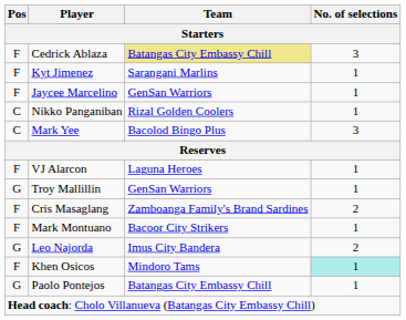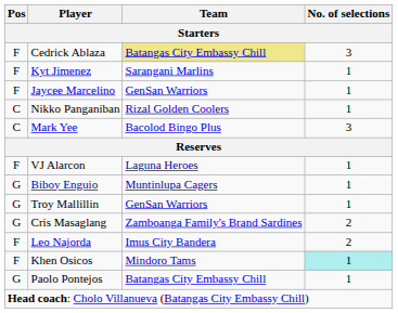+ row: G | Biboy Enguio | Muntinlupa Cagers | 1
Cris Masaglang | Pos: F -> G
- row: F | Mark Montuano | Bacoor City Strikers | 1
Leo Najorda | Pos: G -> F
